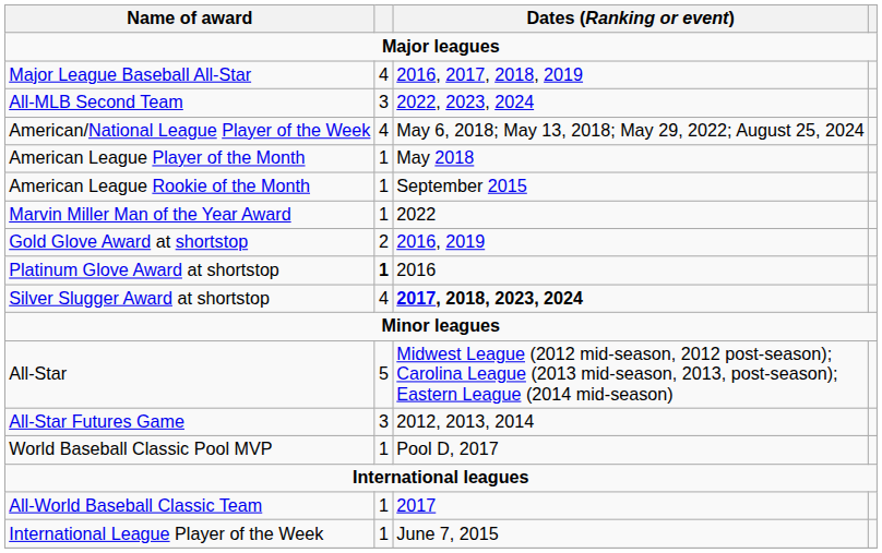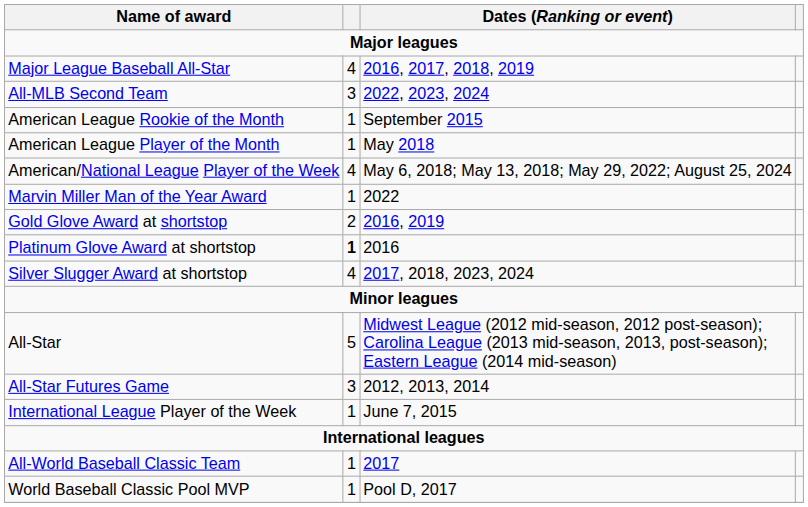rows swapped: American League Rookie of the Month <-> American/National League Player of the Week
Silver Slugger Award at shortstop | Dates (Ranking or event): bold -> normal
rows swapped: International League Player of the Week <-> World Baseball Classic Pool MVP
